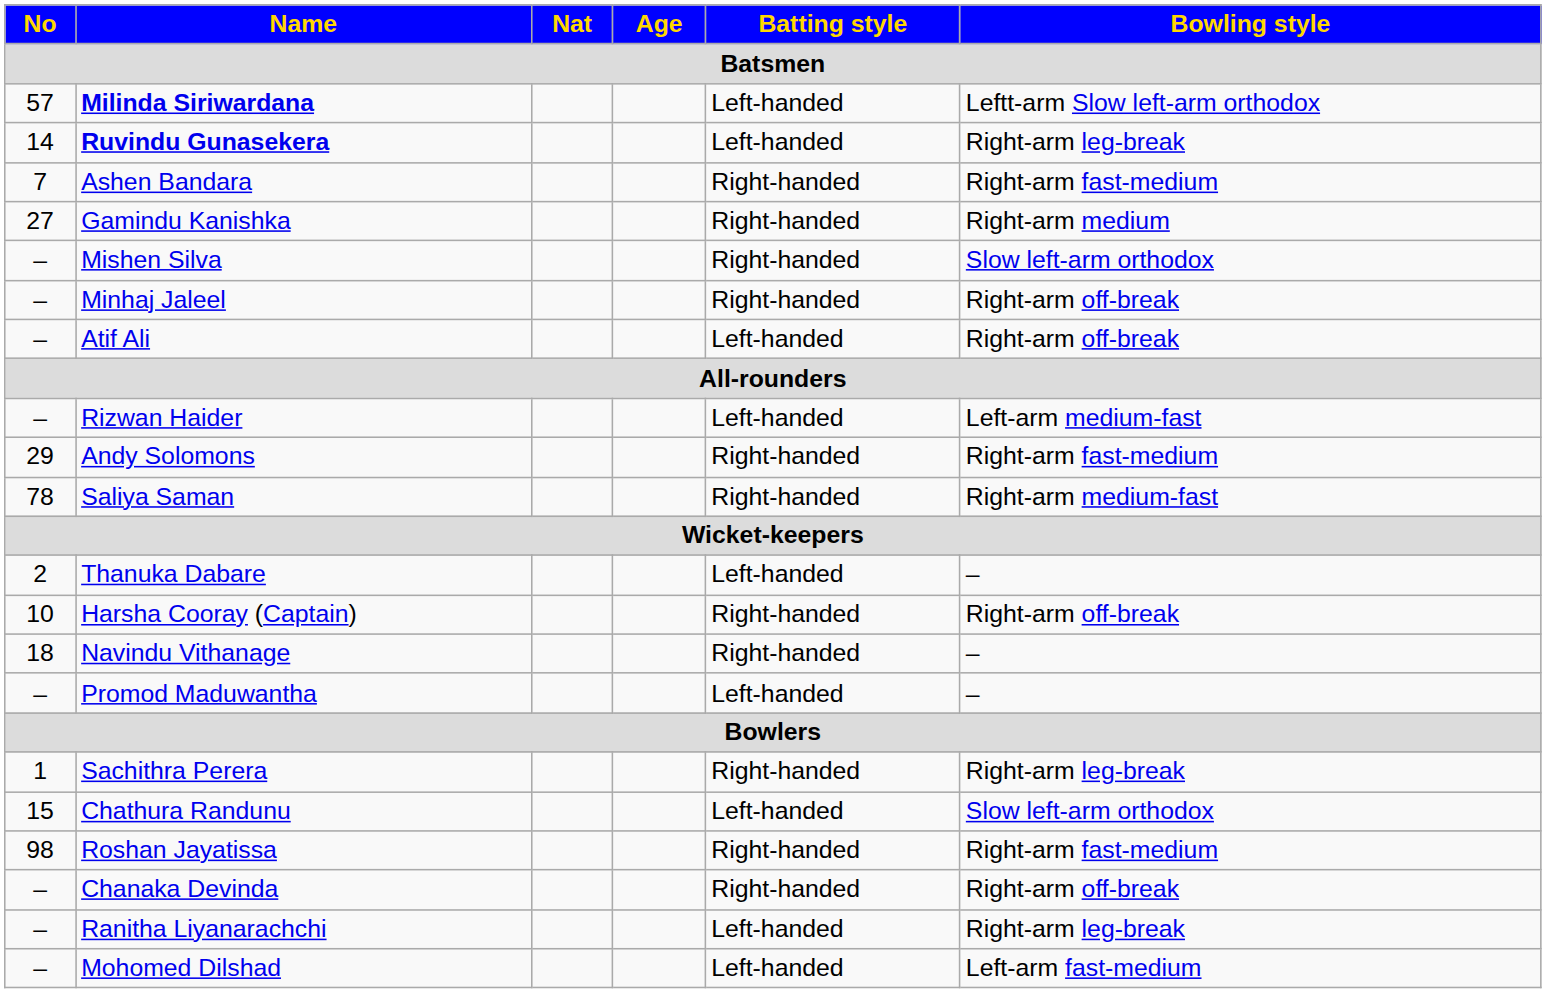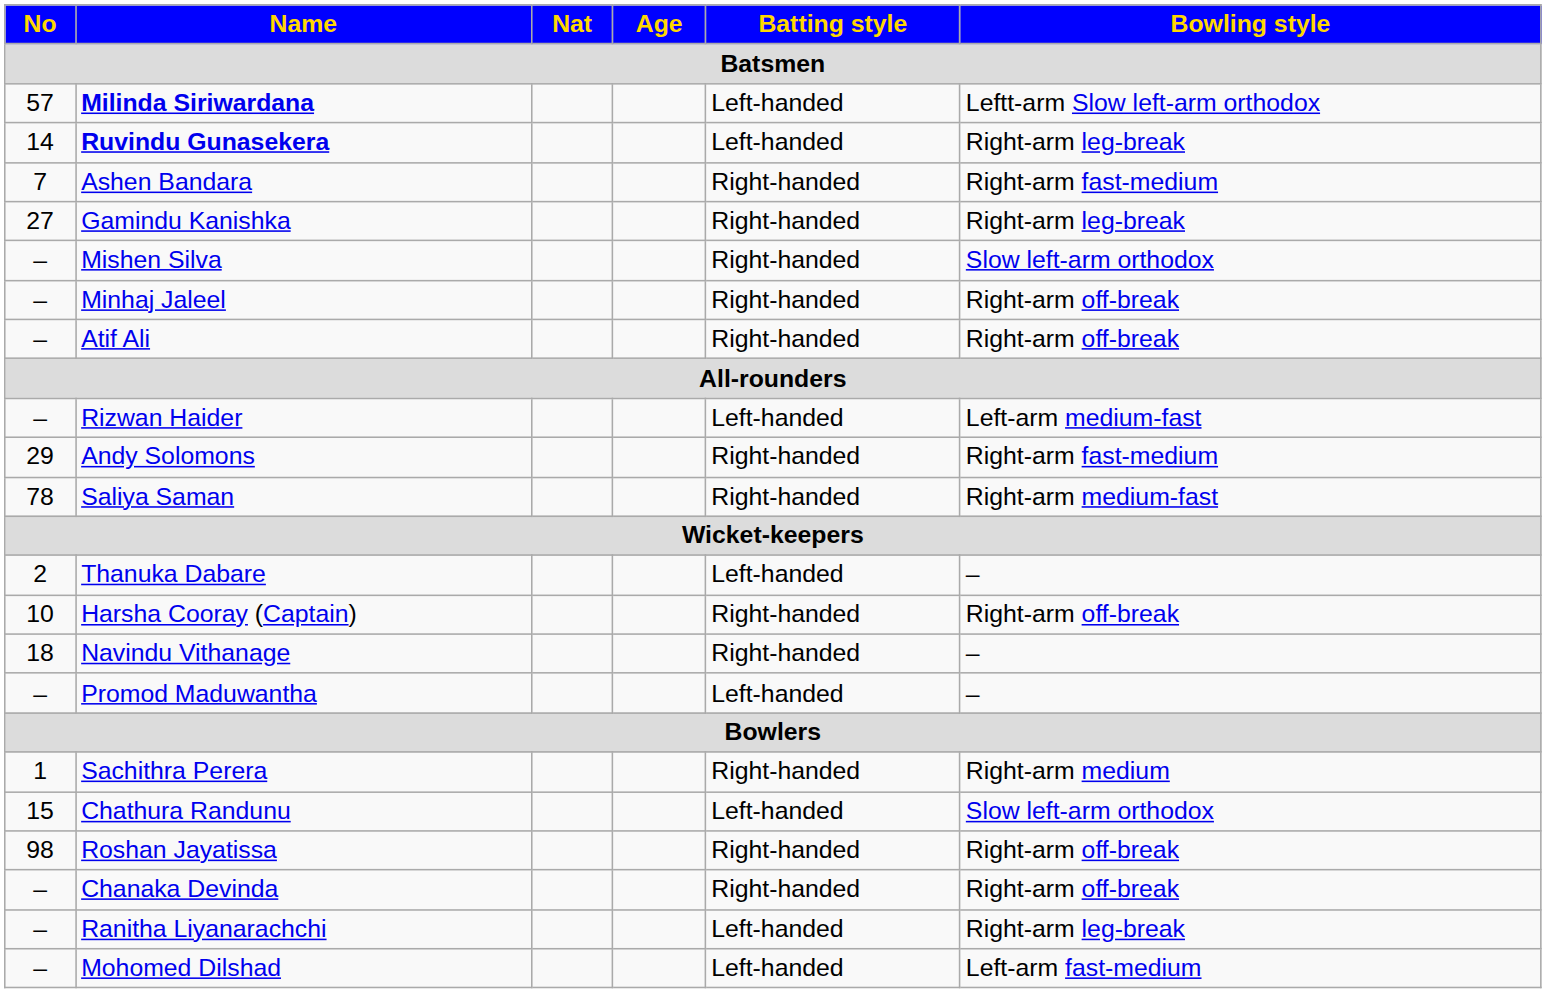Gamindu Kanishka | Bowling style: Right-arm medium -> Right-arm leg-break
Atif Ali | Batting style: Left-handed -> Right-handed
Sachithra Perera | Bowling style: Right-arm leg-break -> Right-arm medium
Roshan Jayatissa | Bowling style: Right-arm fast-medium -> Right-arm off-break
